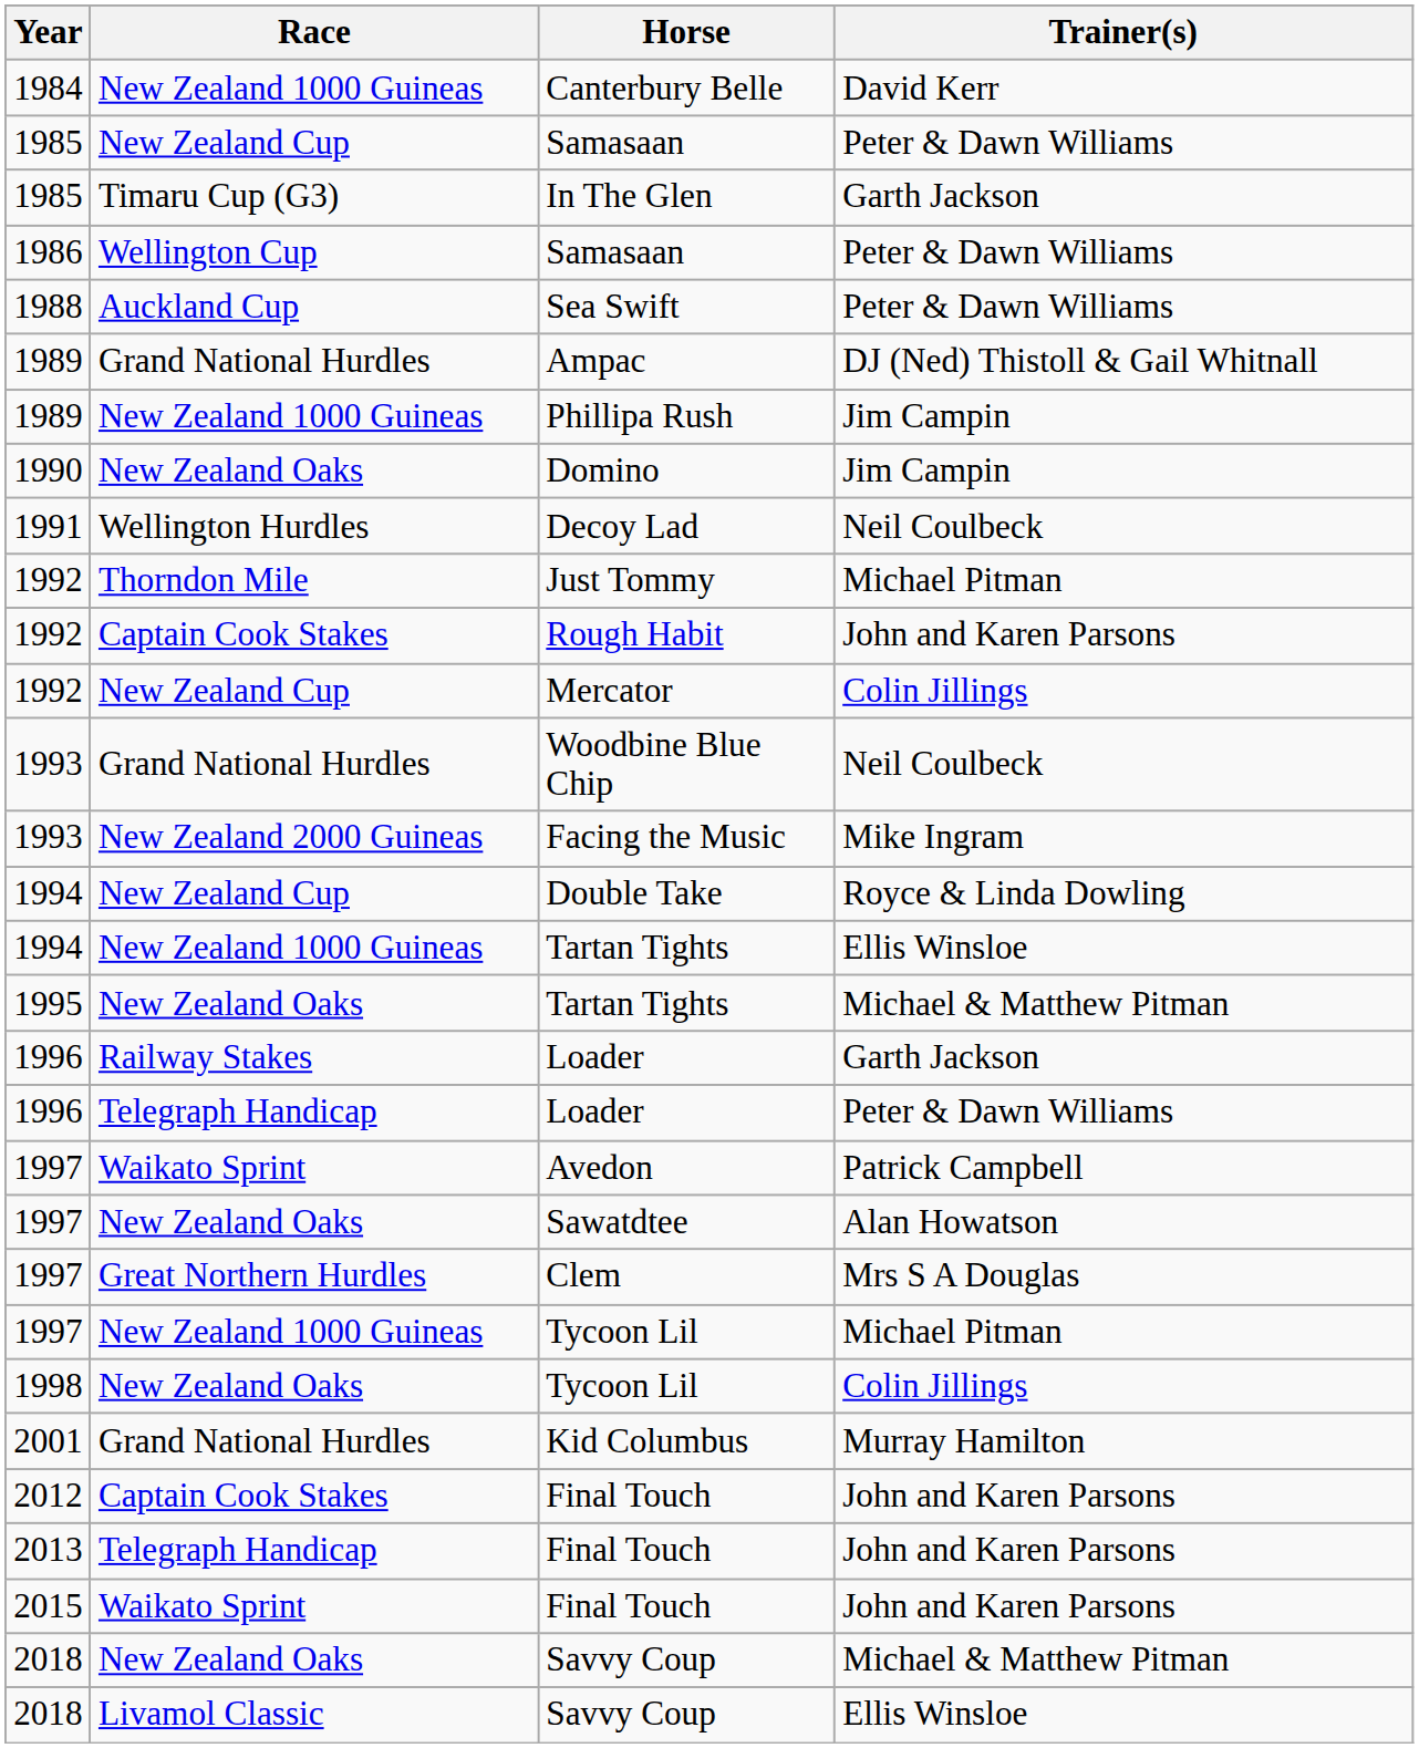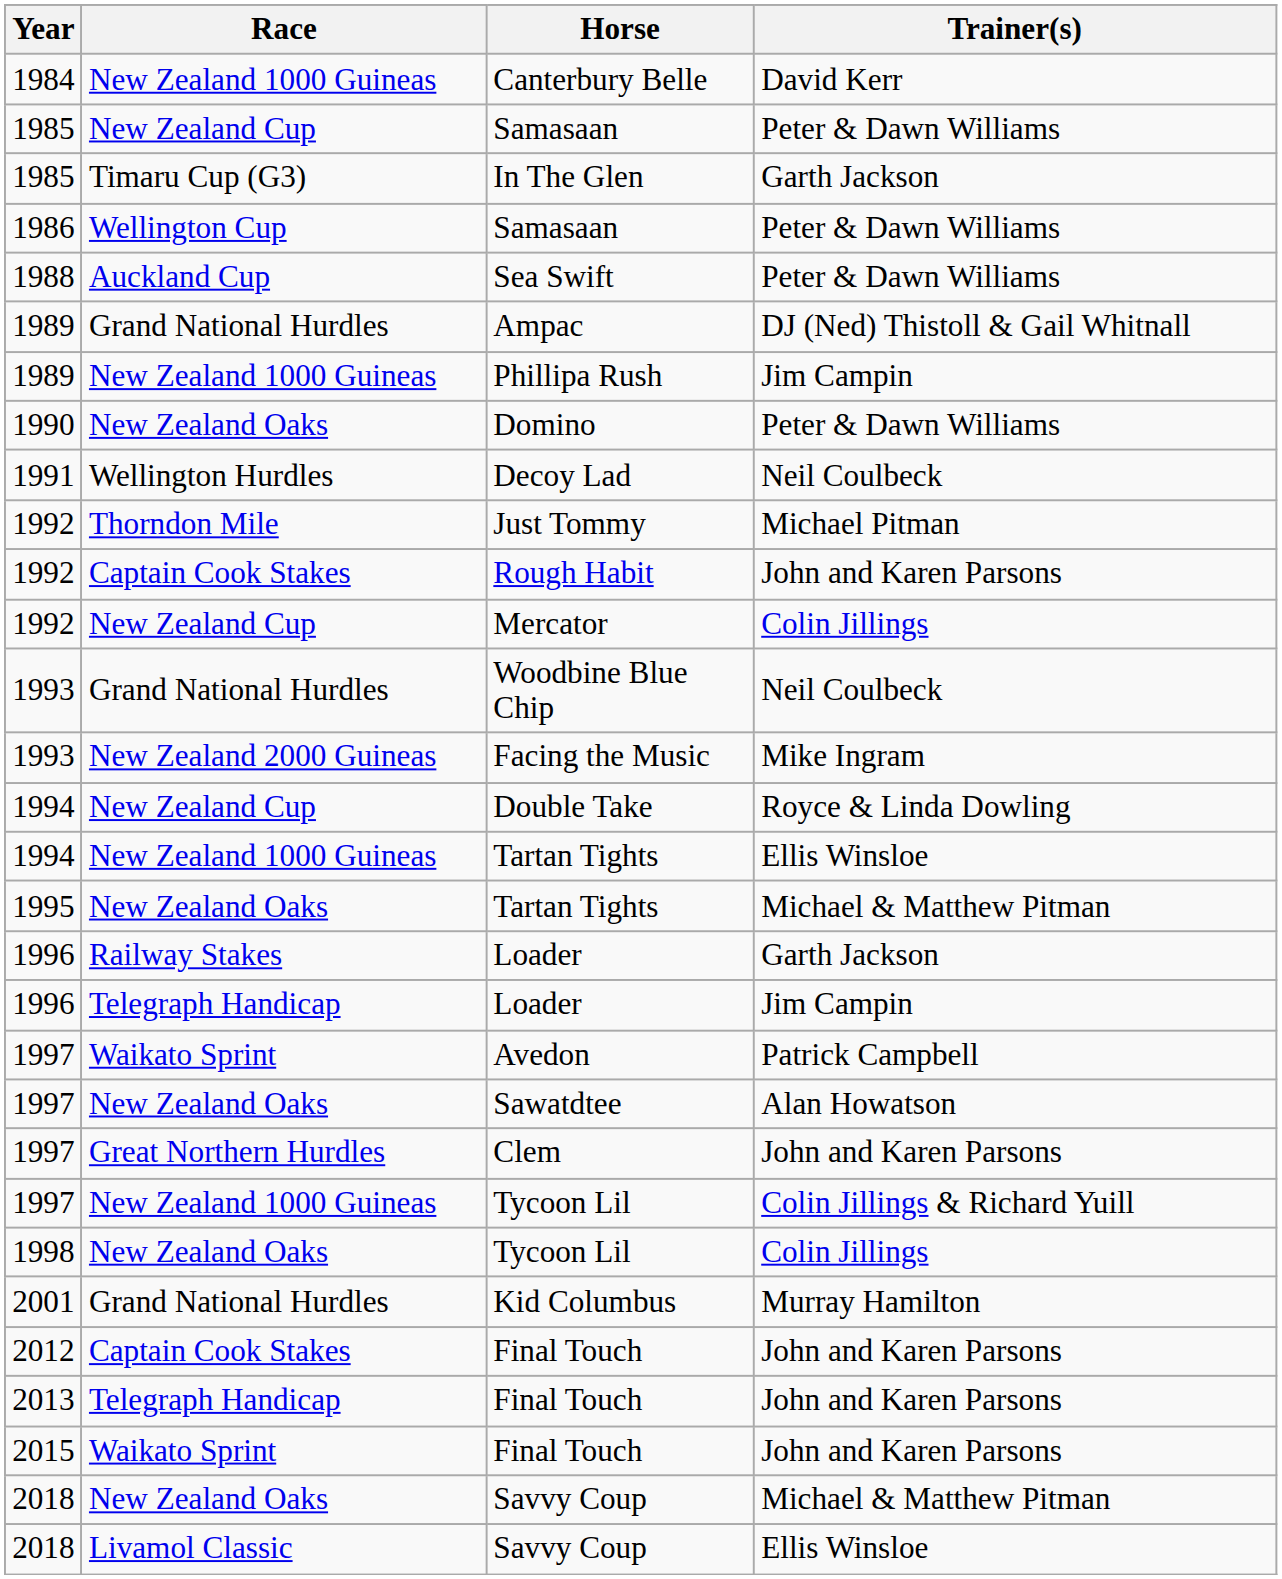Domino | Trainer(s): Jim Campin -> Peter & Dawn Williams
Telegraph Handicap / Loader | Trainer(s): Peter & Dawn Williams -> Jim Campin
Clem | Trainer(s): Mrs S A Douglas -> John and Karen Parsons
New Zealand 1000 Guineas / Tycoon Lil | Trainer(s): Michael Pitman -> Colin Jillings & Richard Yuill
